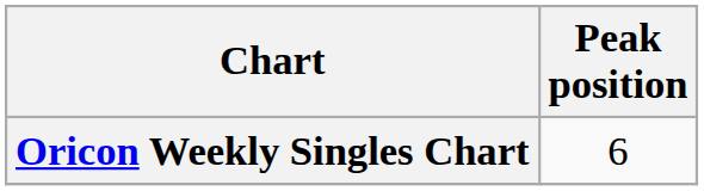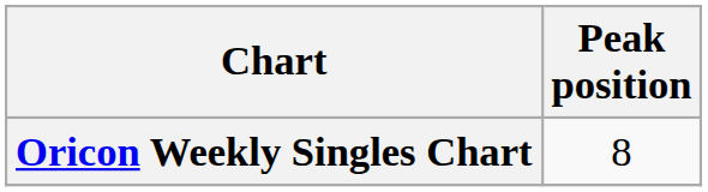Oricon Weekly Singles Chart | Peak position: 6 -> 8
